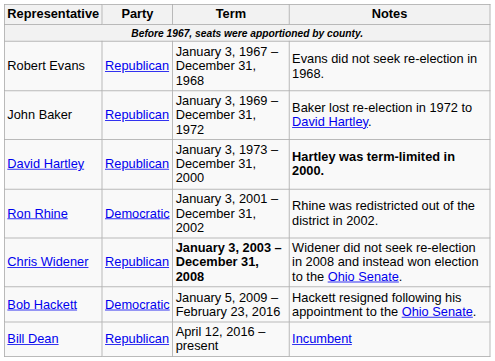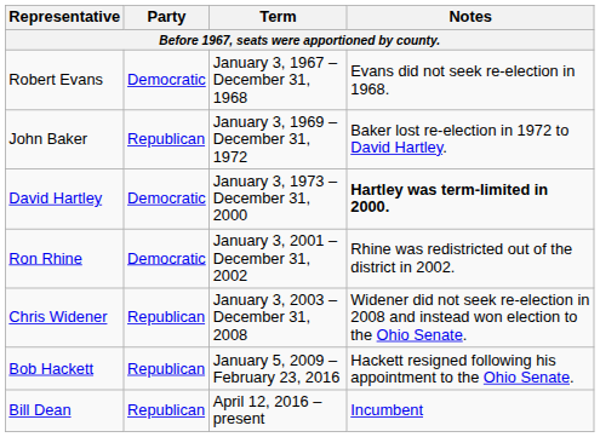Robert Evans | Party: Republican -> Democratic
David Hartley | Party: Republican -> Democratic
Chris Widener | Term: bold -> normal
Bob Hackett | Party: Democratic -> Republican
